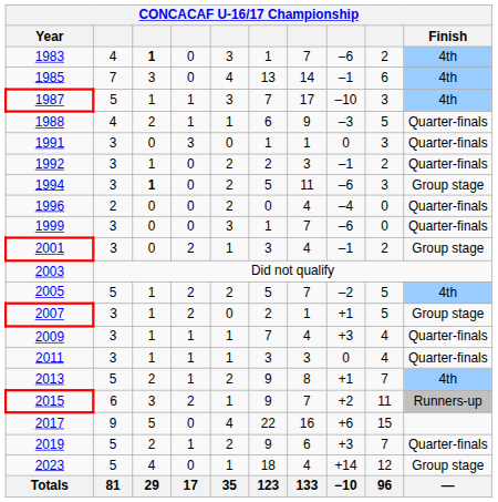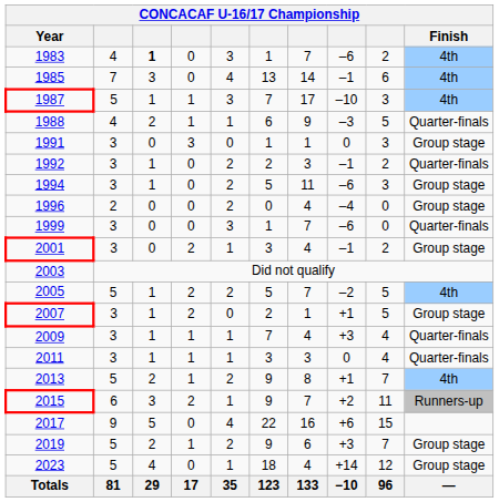1991 | Finish: Quarter-finals -> Group stage
1994 | column 3: bold -> normal
1996 | Finish: Quarter-finals -> Group stage
2019 | Finish: Quarter-finals -> Group stage
